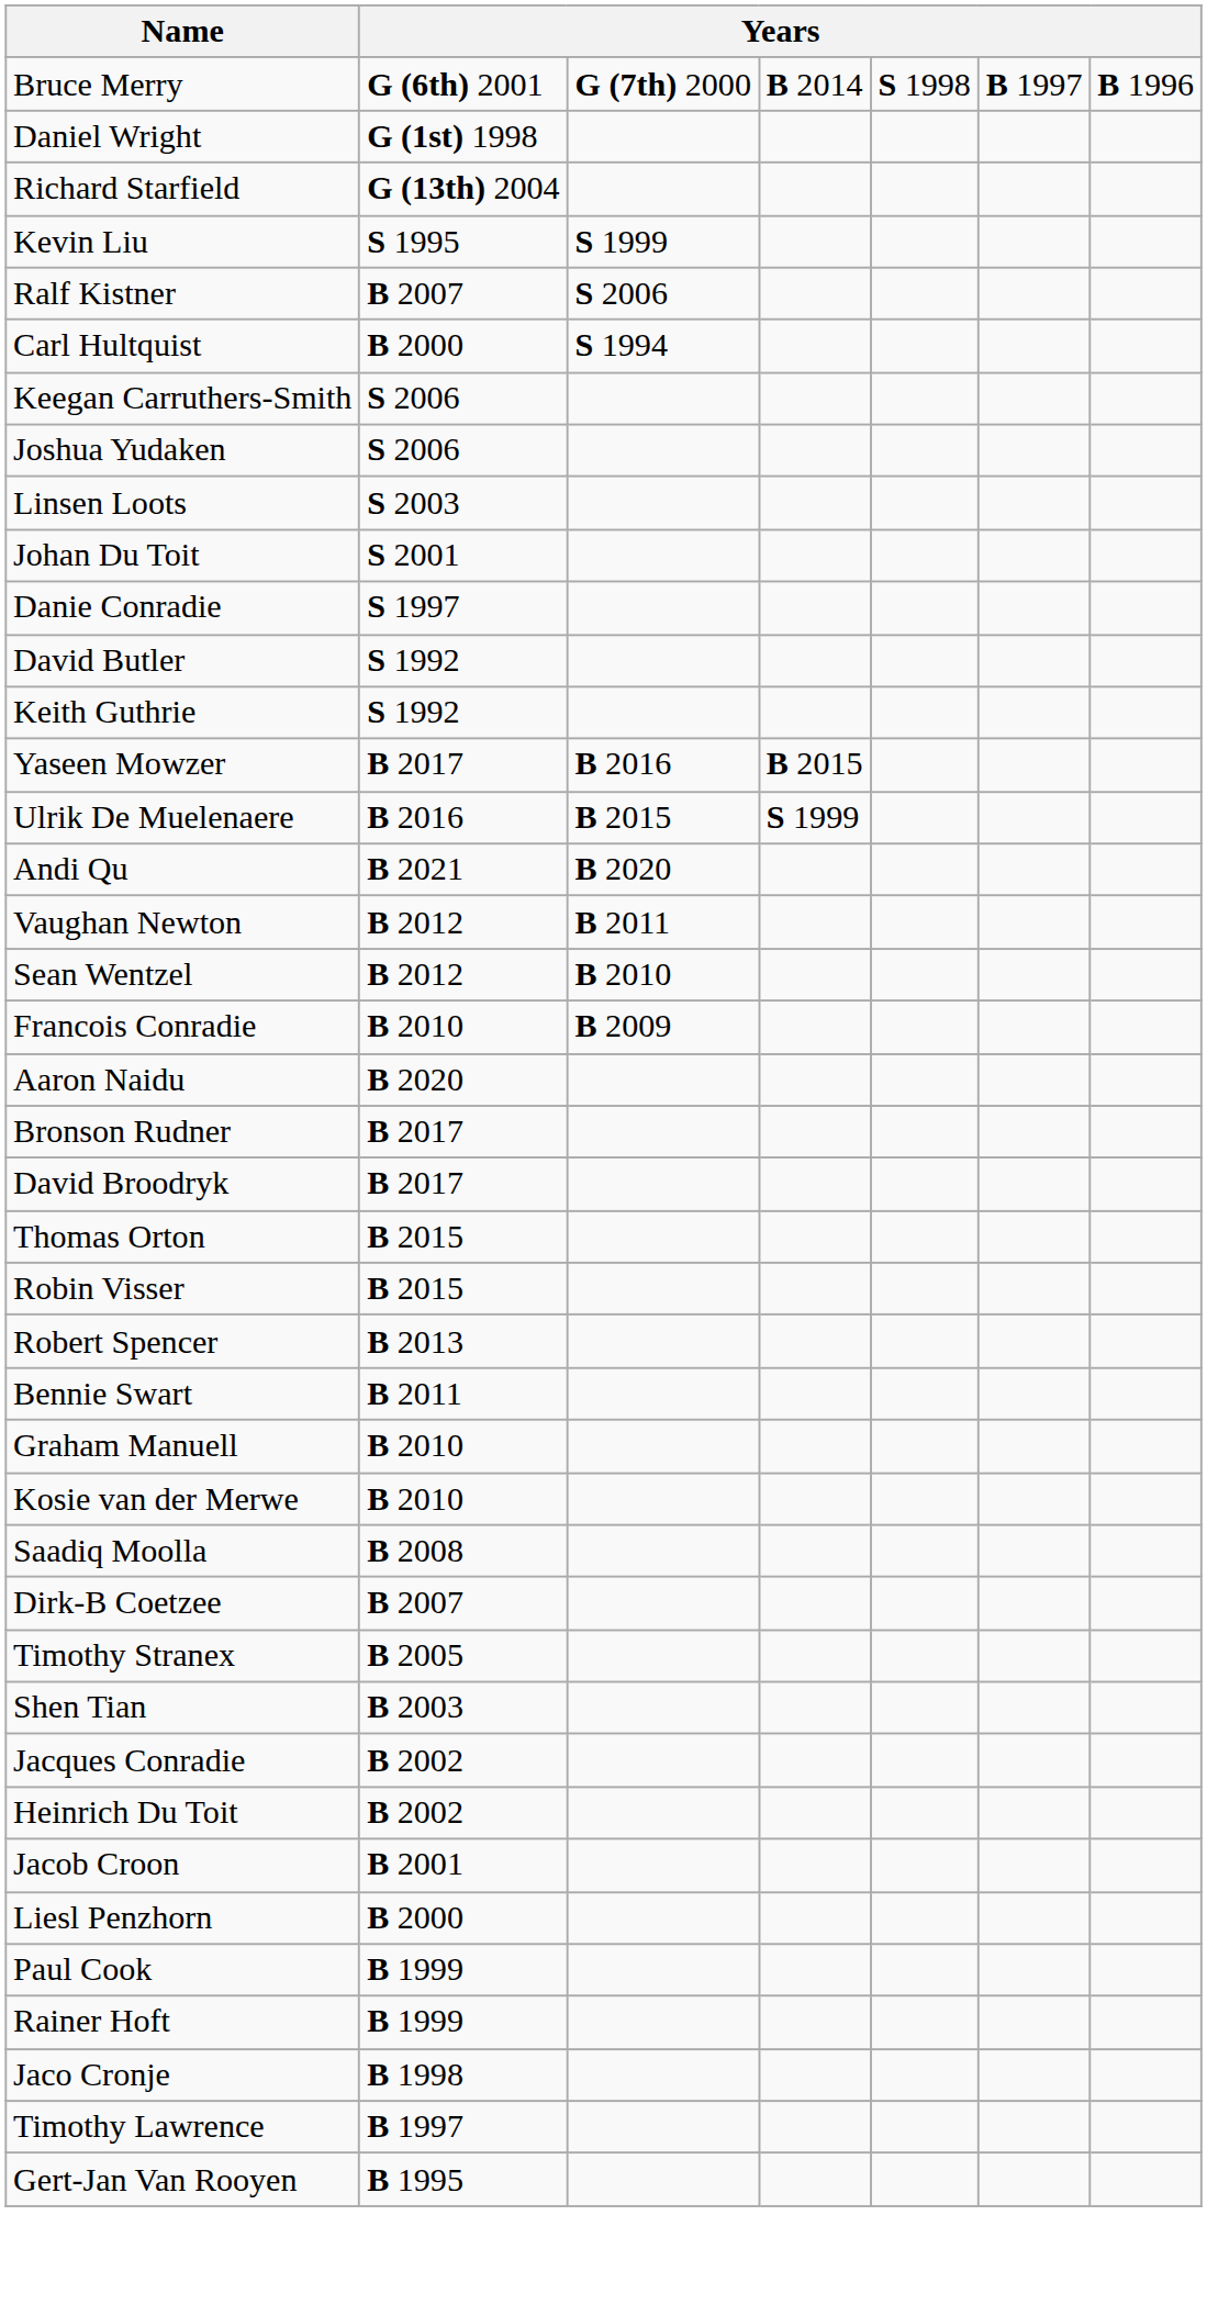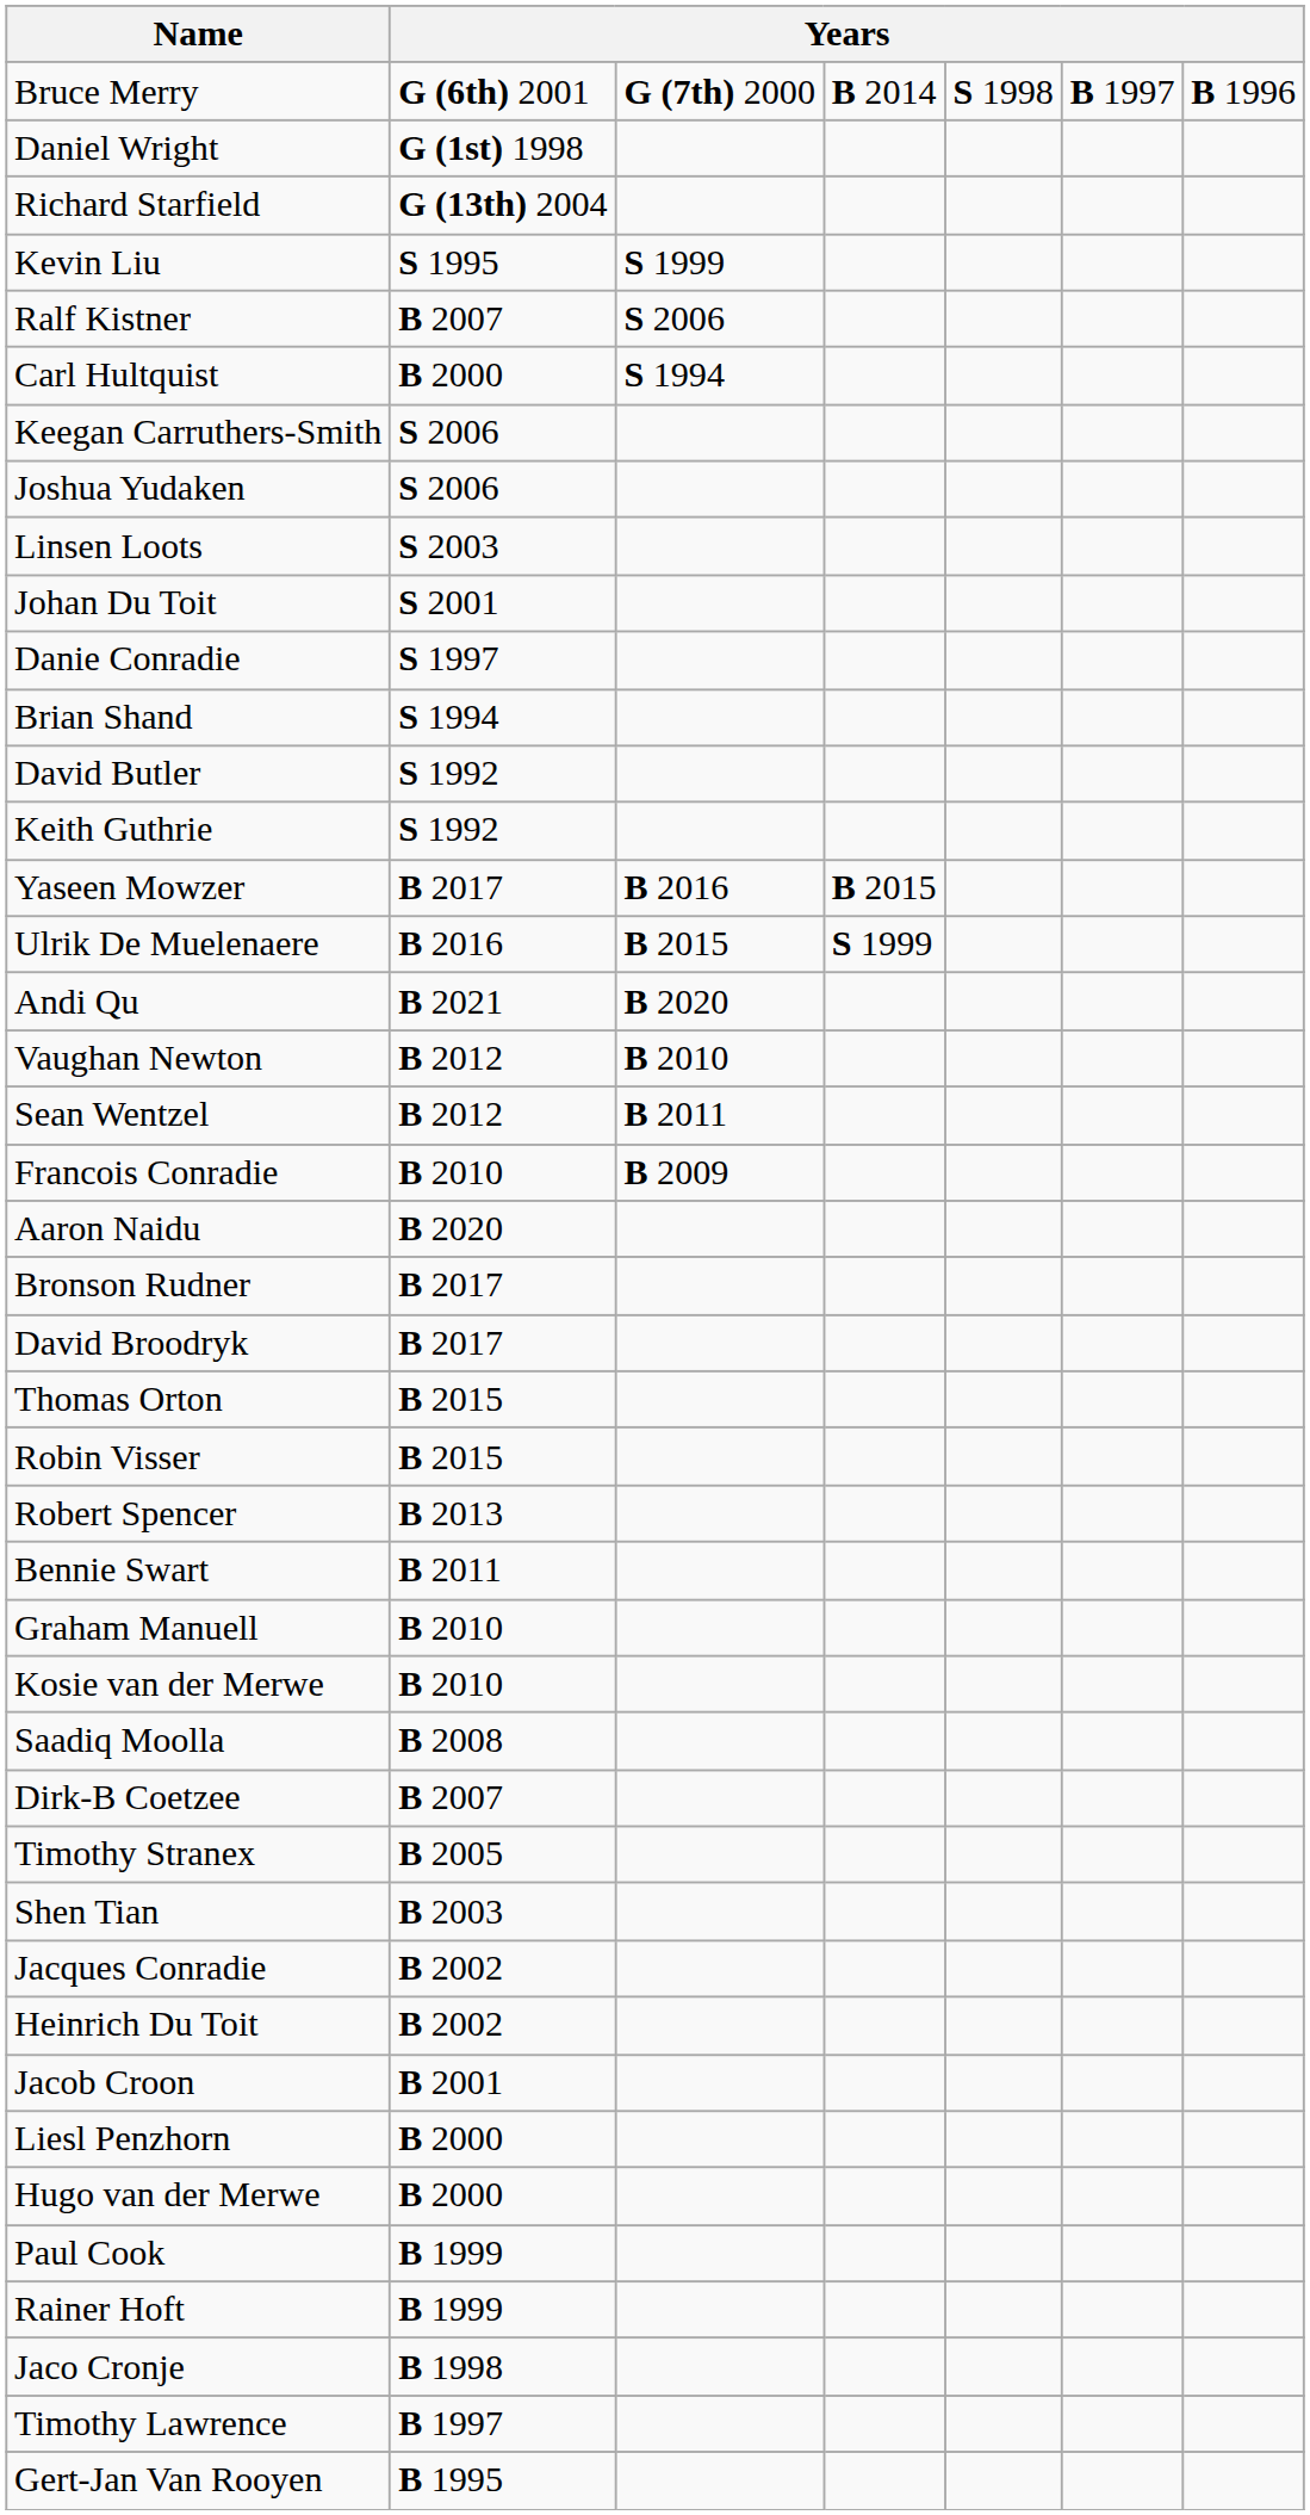+ row: Brian Shand | S 1994
Vaughan Newton | column 3: B 2011 -> B 2010
Sean Wentzel | column 3: B 2010 -> B 2011
+ row: Hugo van der Merwe | B 2000
